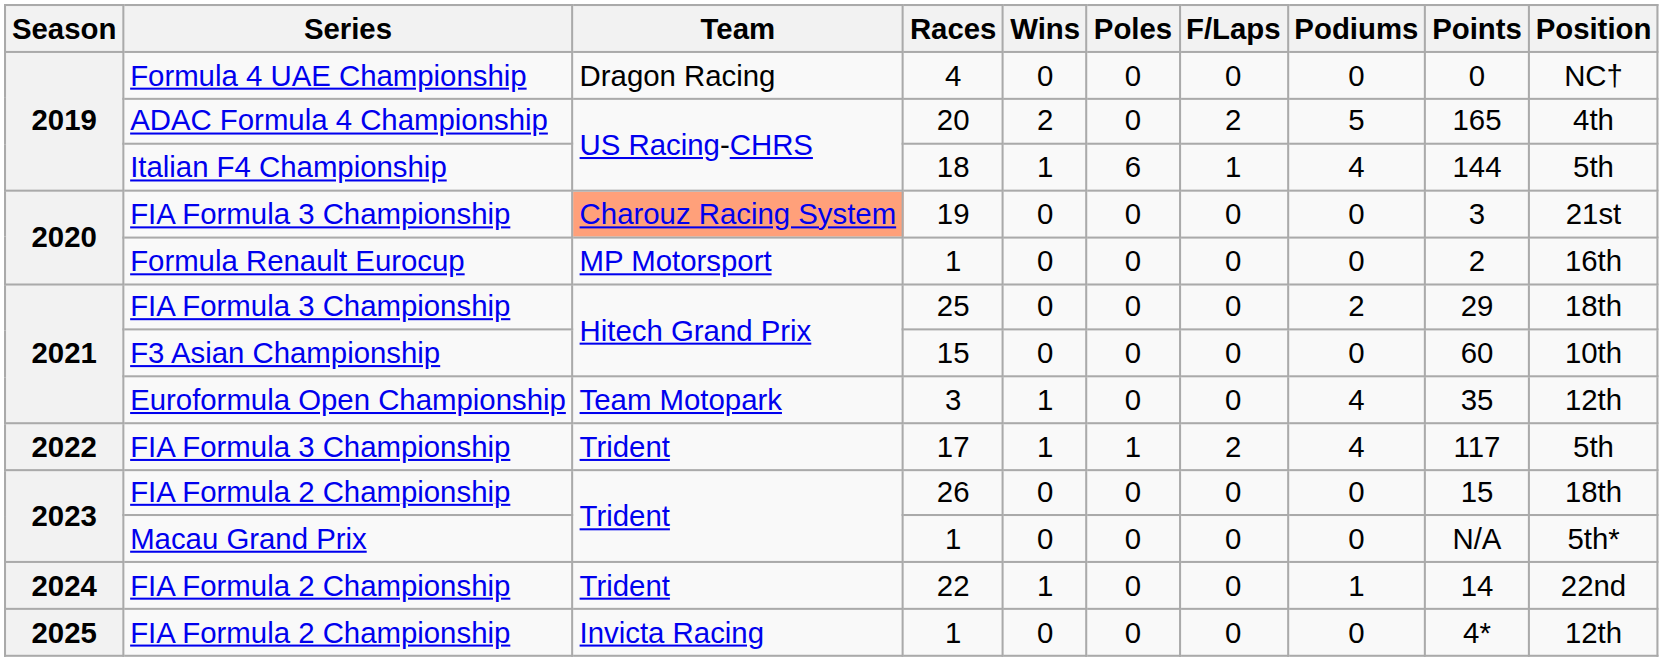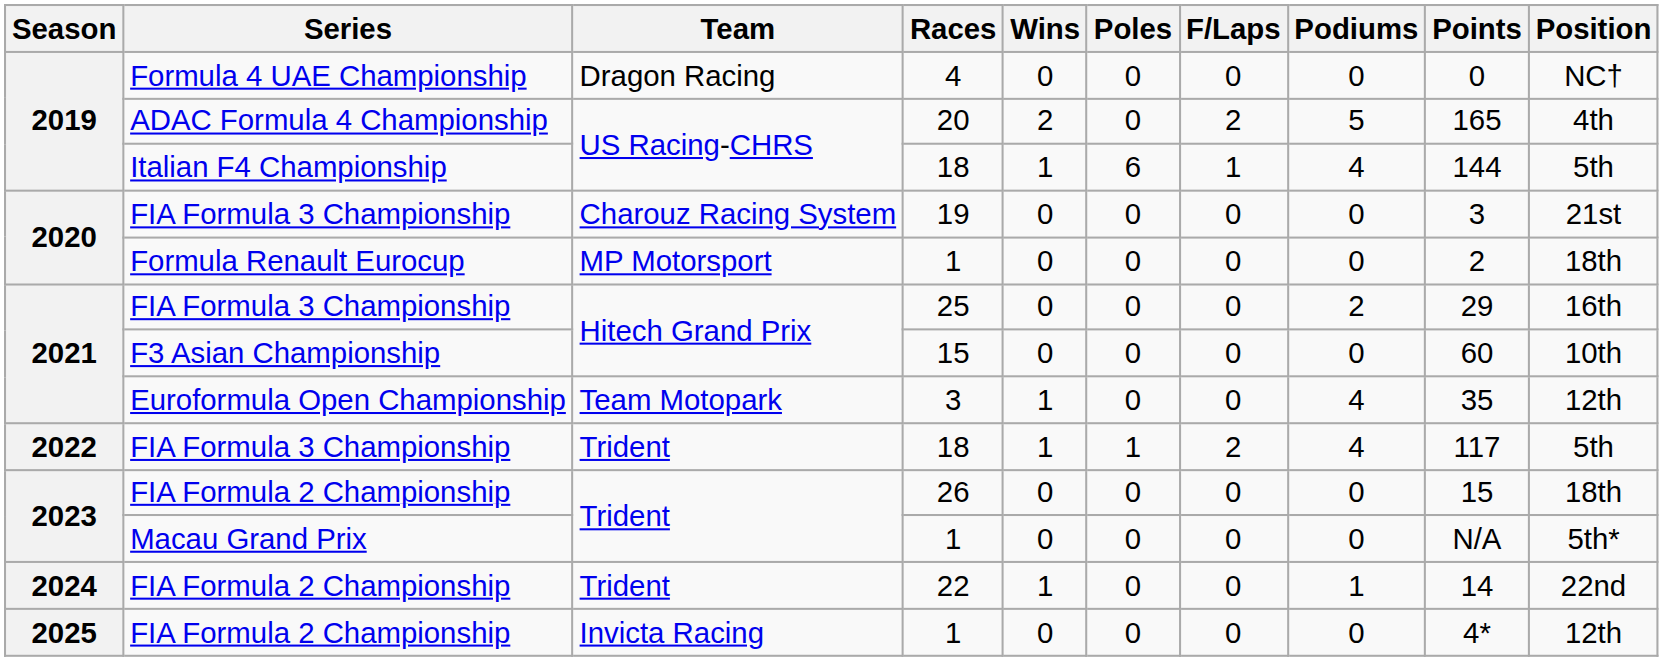2020 / FIA Formula 3 Championship | Team: lightsalmon background -> no background
Formula Renault Eurocup | Position: 16th -> 18th
2021 / FIA Formula 3 Championship | Position: 18th -> 16th
2022 / FIA Formula 3 Championship | Races: 17 -> 18
